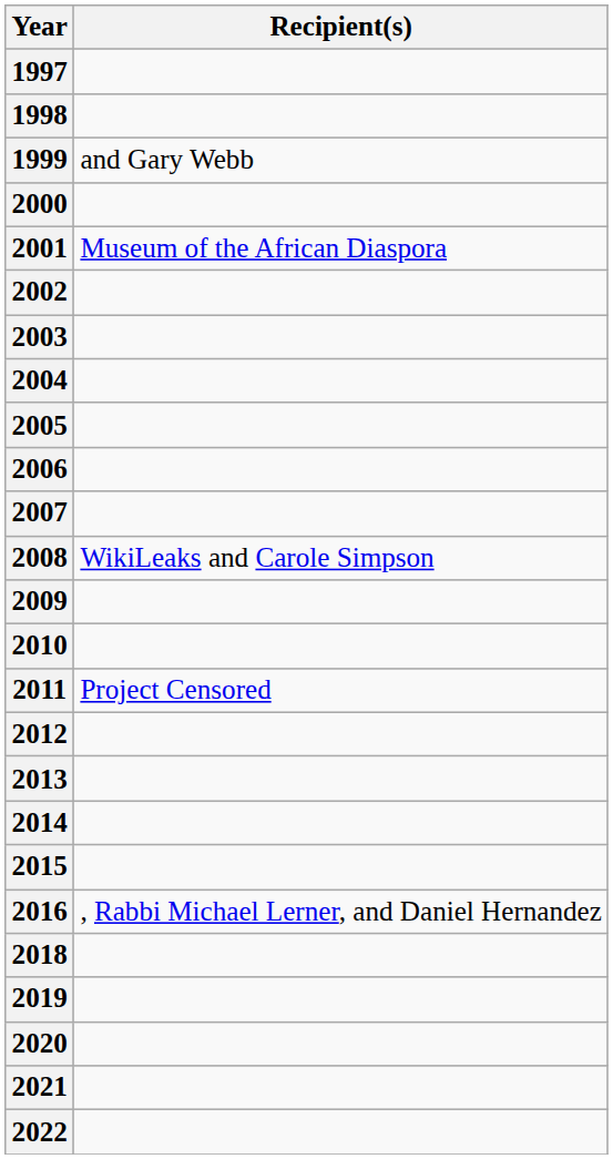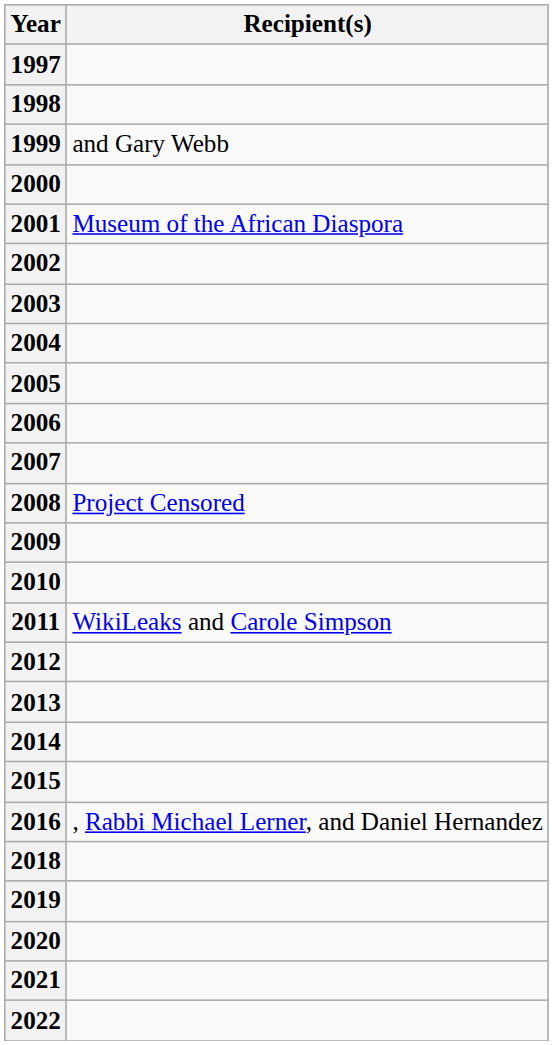2008 | Recipient(s): WikiLeaks and Carole Simpson -> Project Censored
2011 | Recipient(s): Project Censored -> WikiLeaks and Carole Simpson
